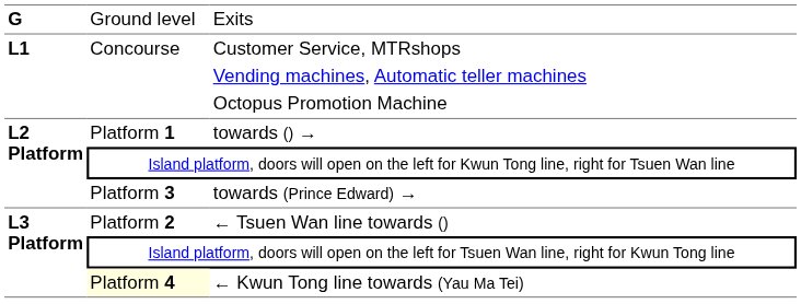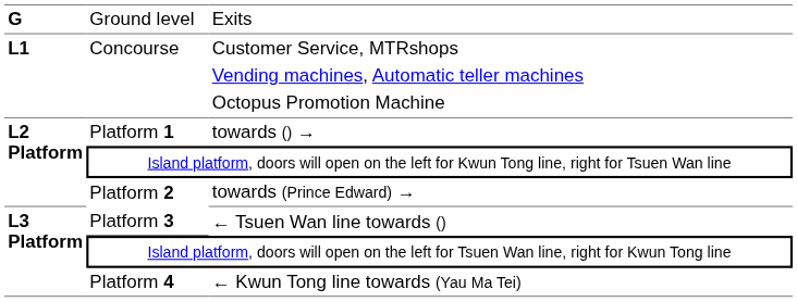towards (Prince Edward) → | column 2: Platform 3 -> Platform 2
← Tsuen Wan line towards () | column 2: Platform 2 -> Platform 3
← Kwun Tong line towards (Yau Ma Tei) | column 2: lightyellow background -> no background
